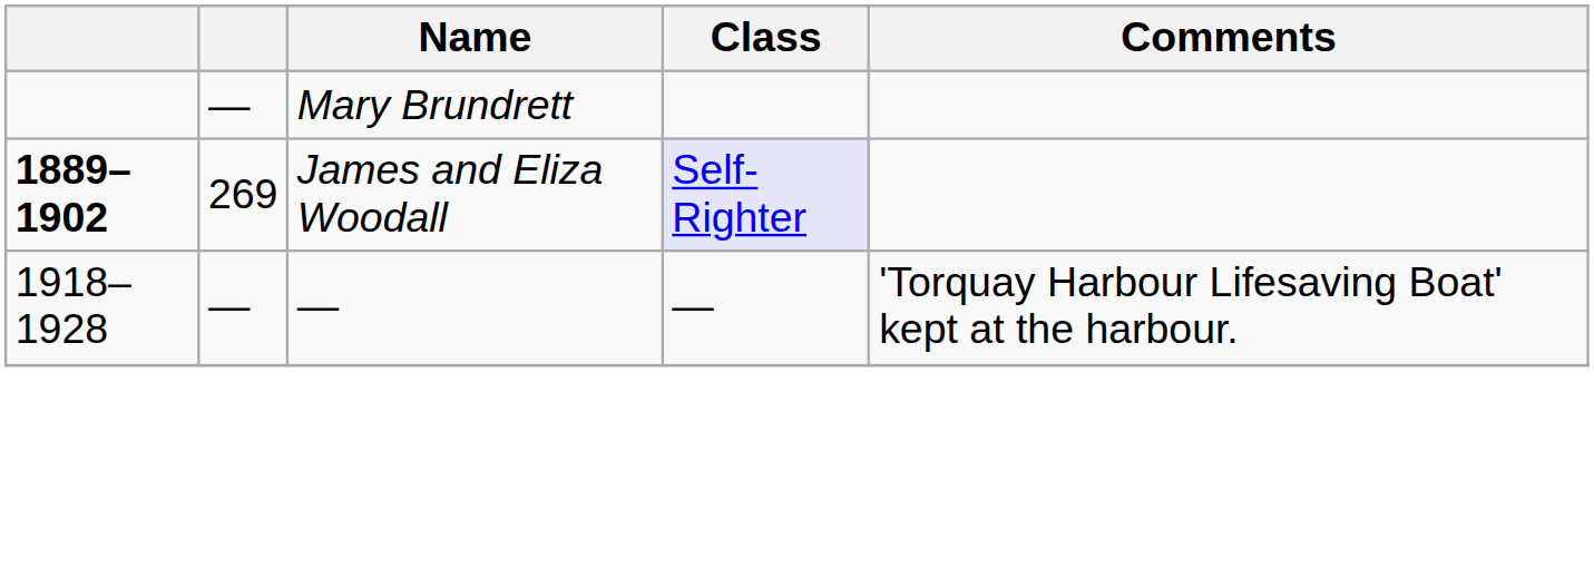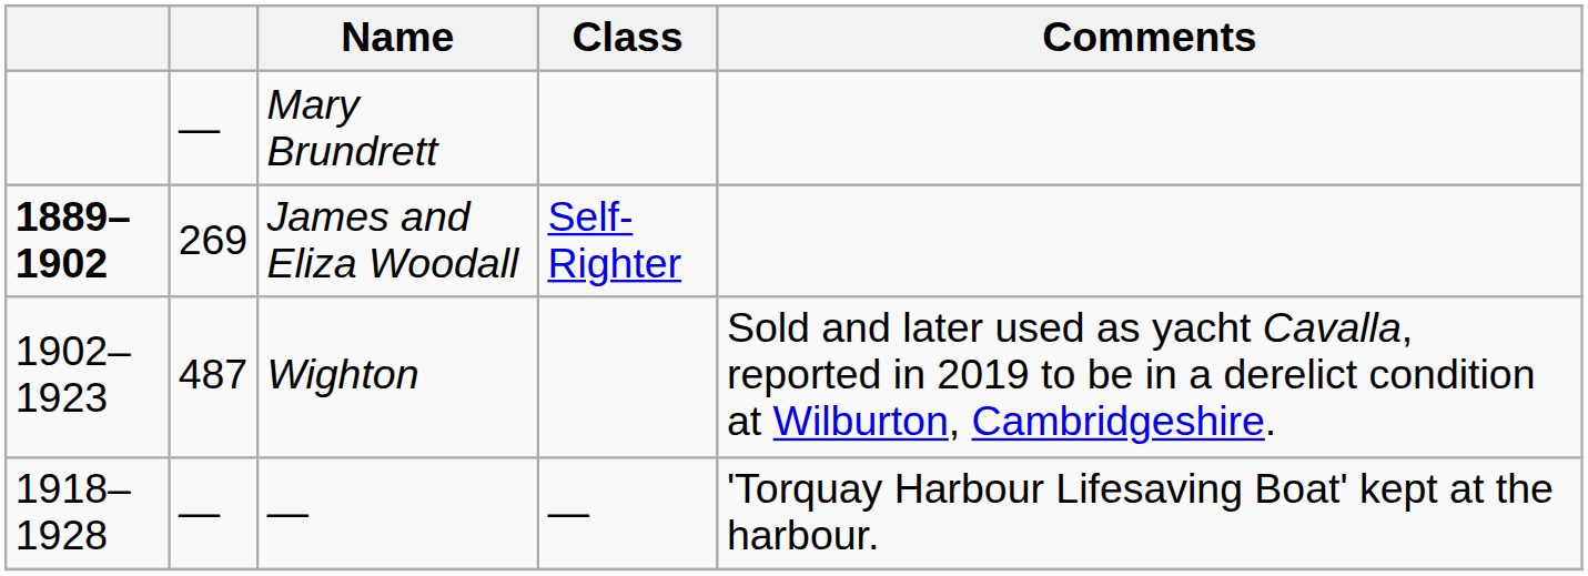James and Eliza Woodall | Class: lavender background -> no background
+ row: 1902–1923 | 487 | Wighton | Sold and later used as yacht Cavalla, reported in 2019 to be in a derelict condition at Wilburton, Cambridgeshire.
